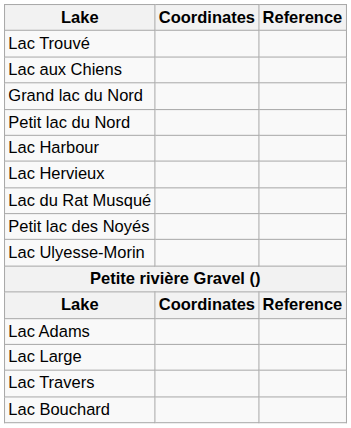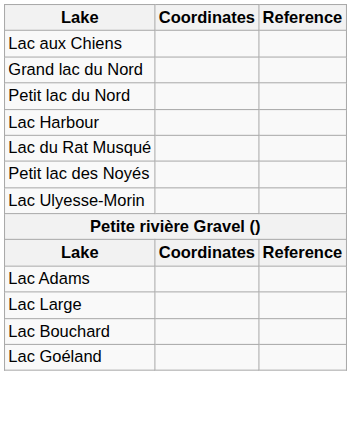- row: Lac Trouvé
- row: Lac Hervieux
- row: Lac Travers
+ row: Lac Goéland
